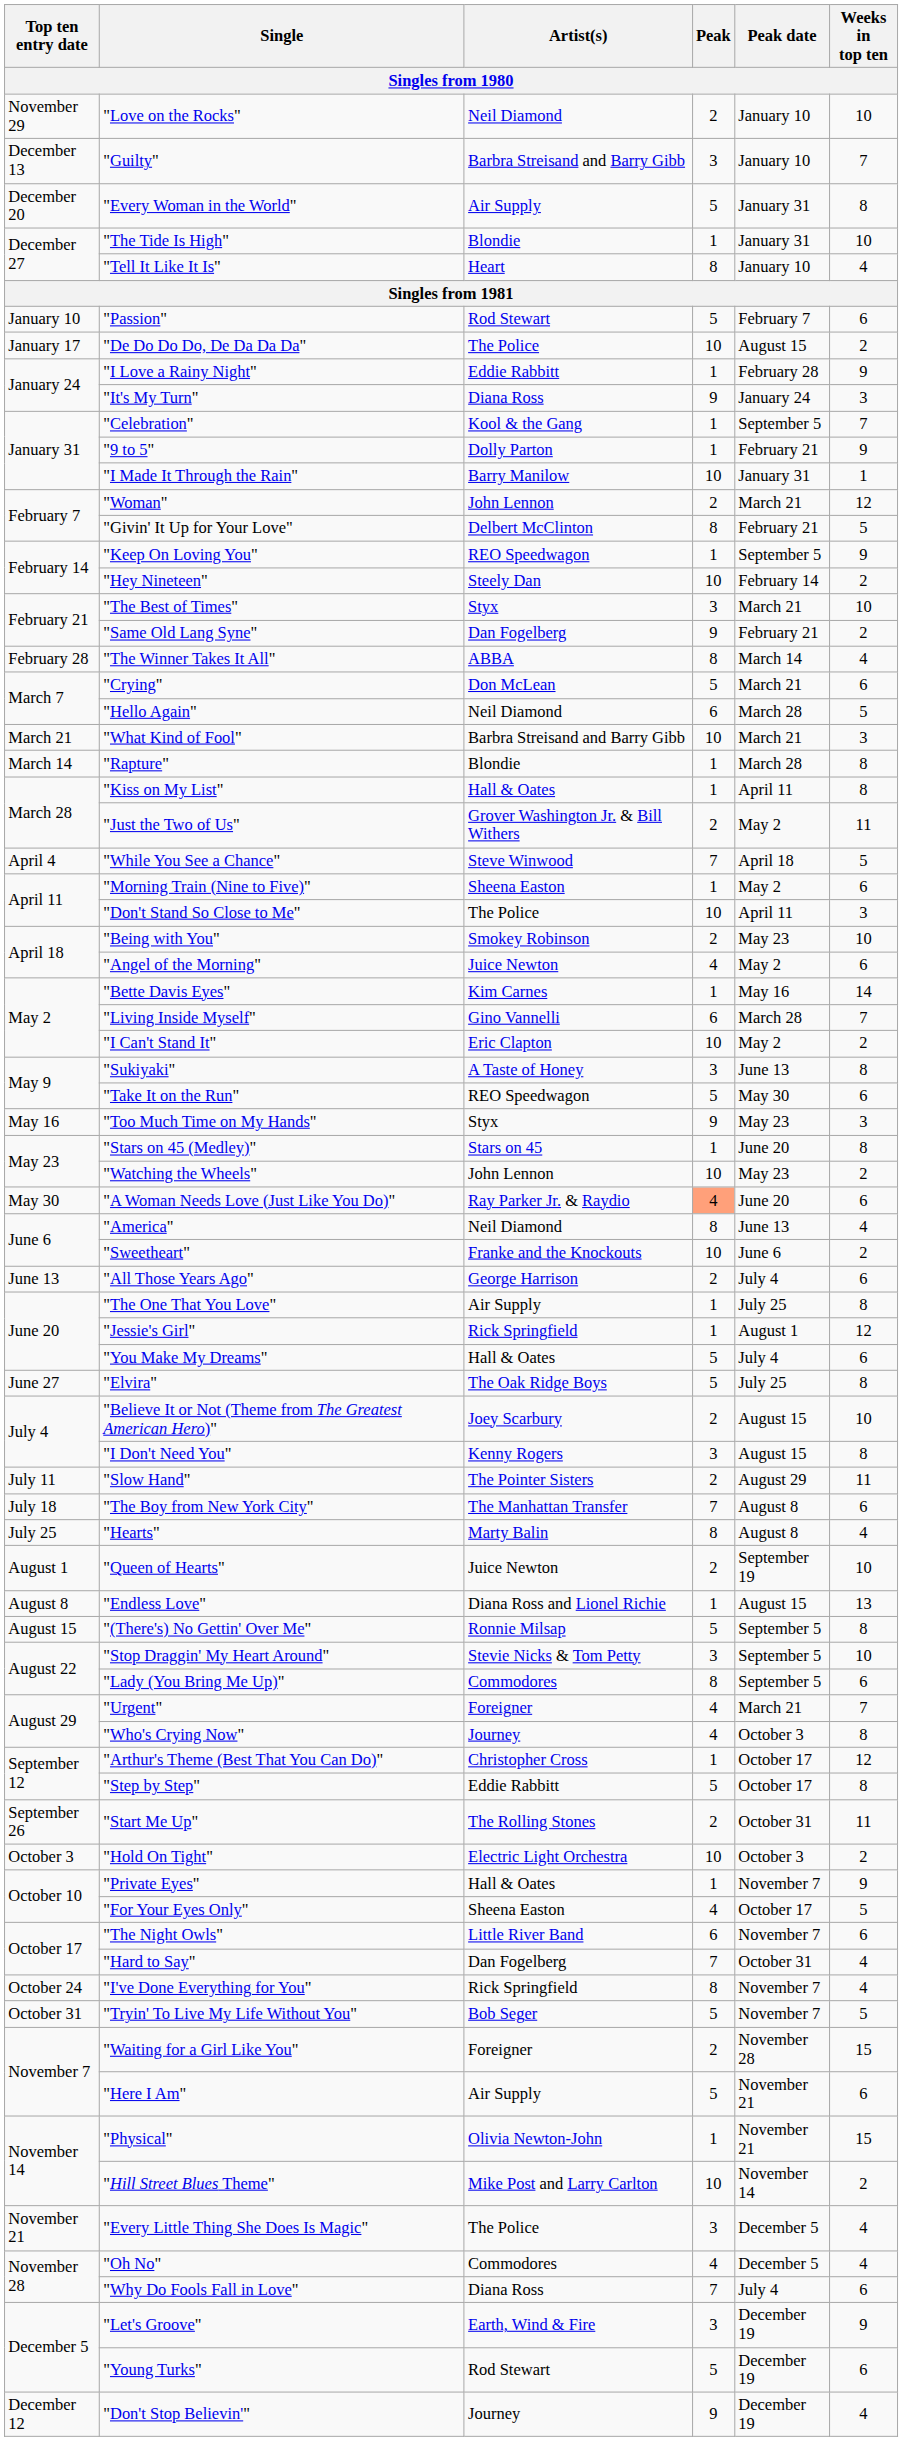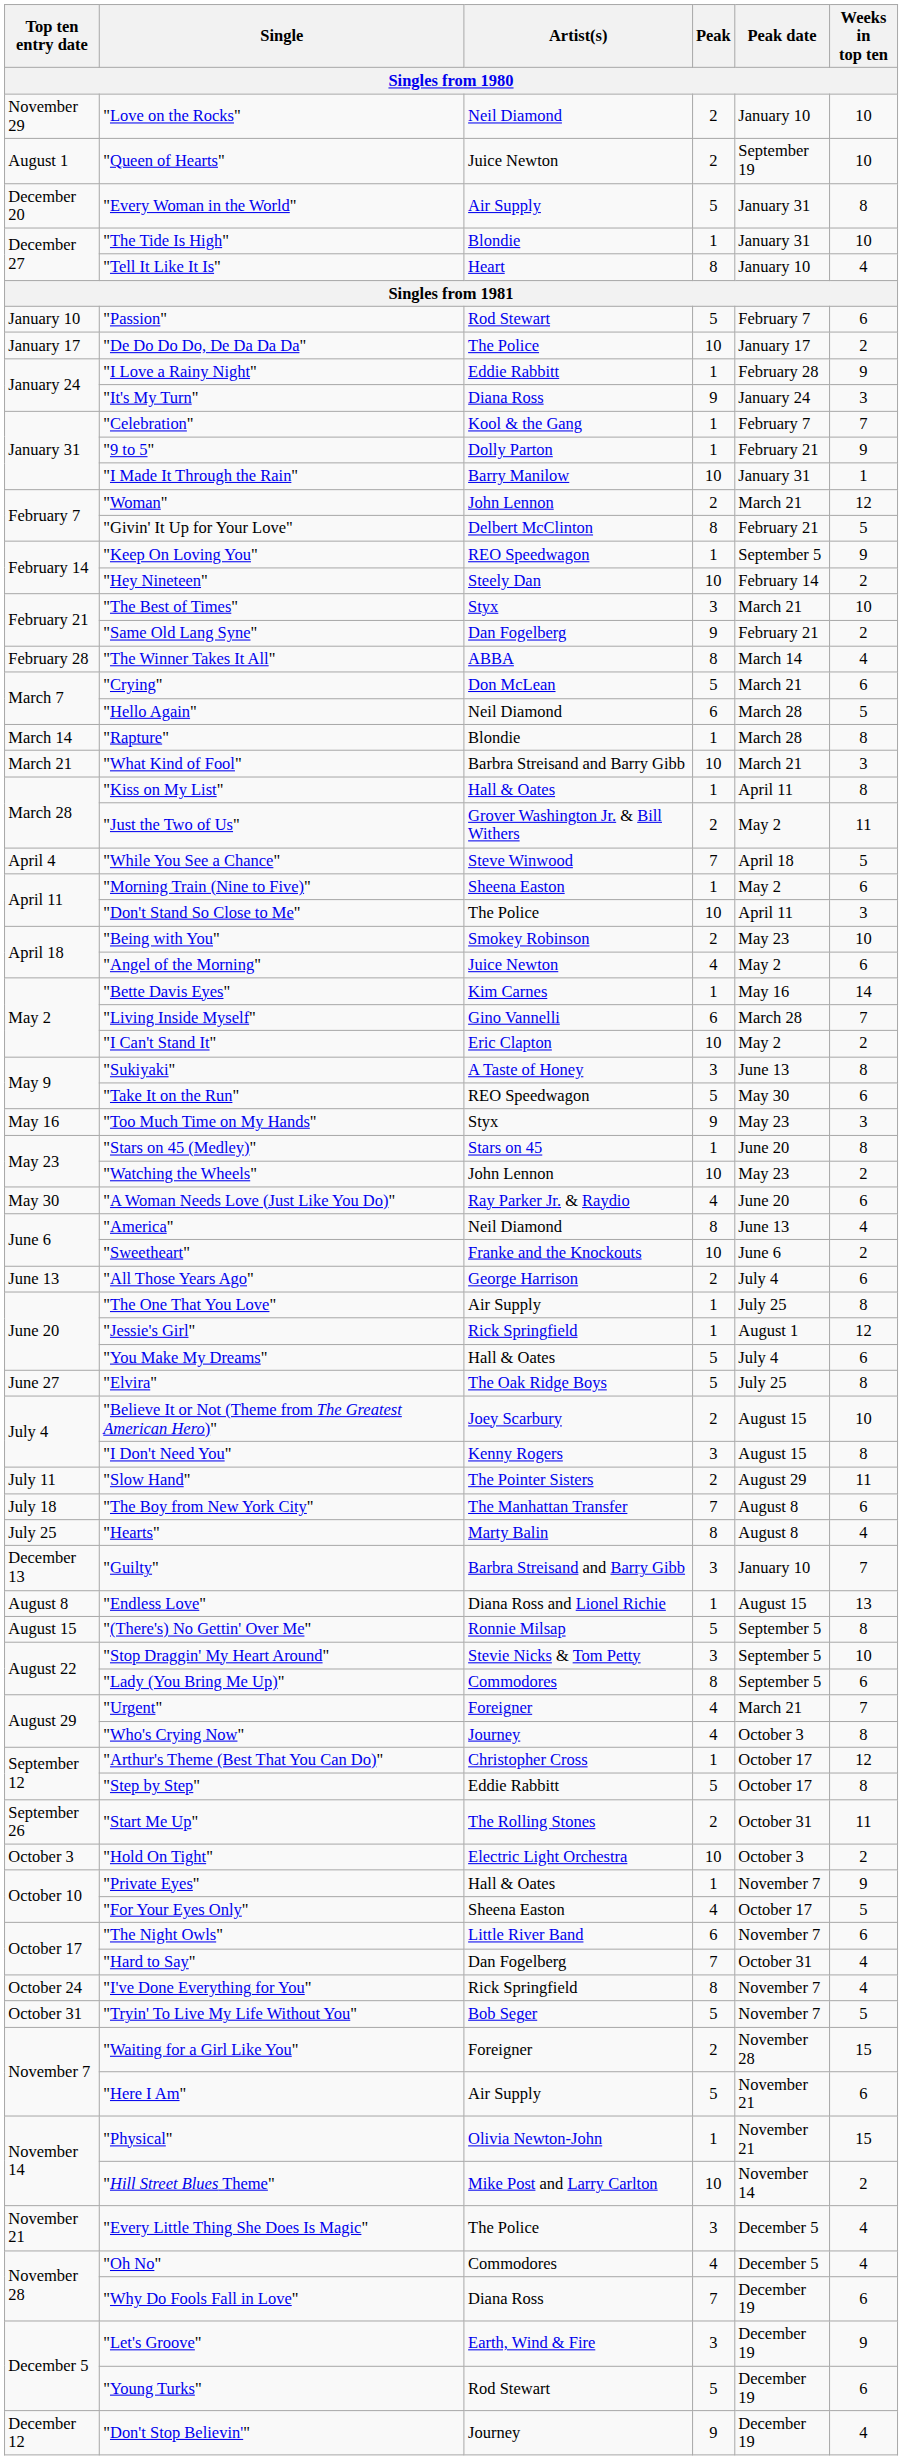rows swapped: "Guilty" <-> "Queen of Hearts"
"De Do Do Do, De Da Da Da" | Peak date: August 15 -> January 17
"Celebration" | Peak date: September 5 -> February 7
rows swapped: "Rapture" <-> "What Kind of Fool"
"A Woman Needs Love (Just Like You Do)" | Peak: lightsalmon background -> no background
"Why Do Fools Fall in Love" | Peak date: July 4 -> December 19
